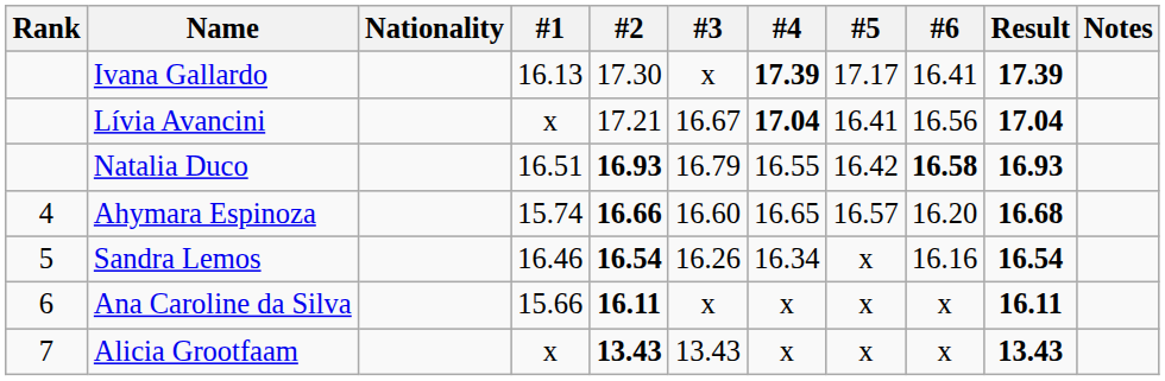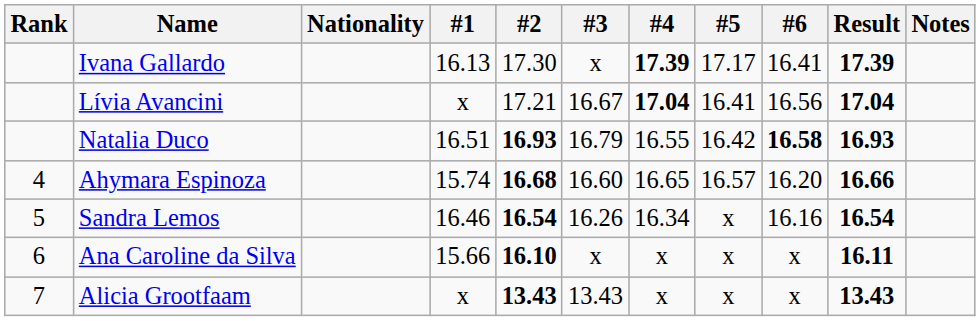Ahymara Espinoza | #2: 16.66 -> 16.68
Ahymara Espinoza | Result: 16.68 -> 16.66
Ana Caroline da Silva | #2: 16.11 -> 16.10
